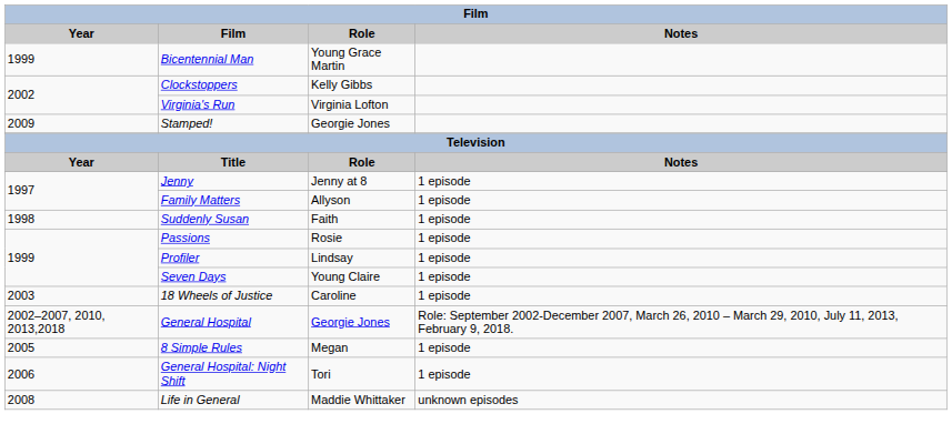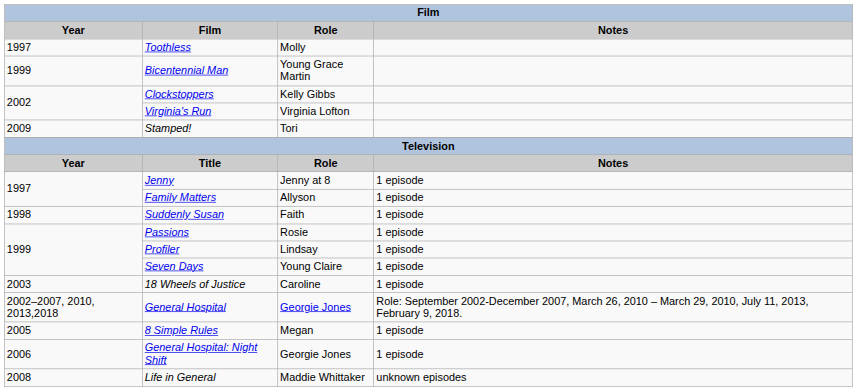+ row: 1997 | Toothless | Molly
Stamped! | Role: Georgie Jones -> Tori
General Hospital: Night Shift | Role: Tori -> Georgie Jones
